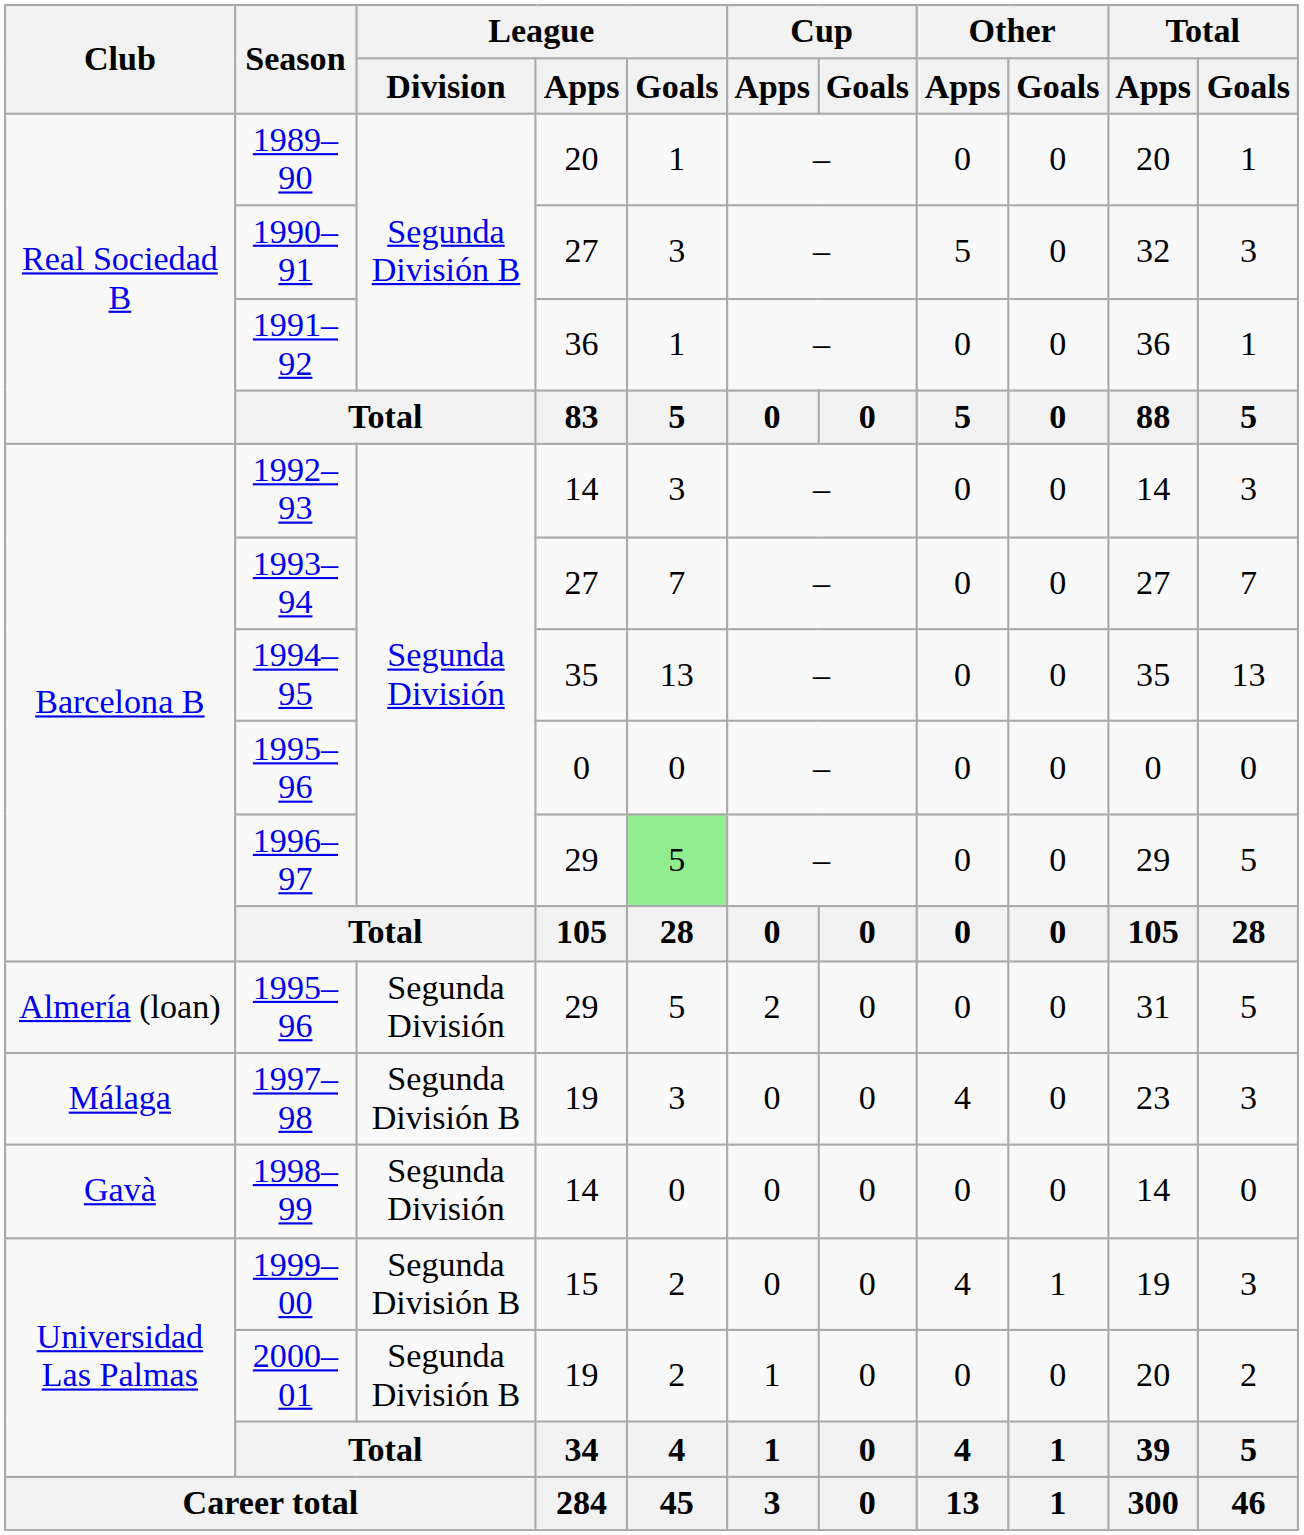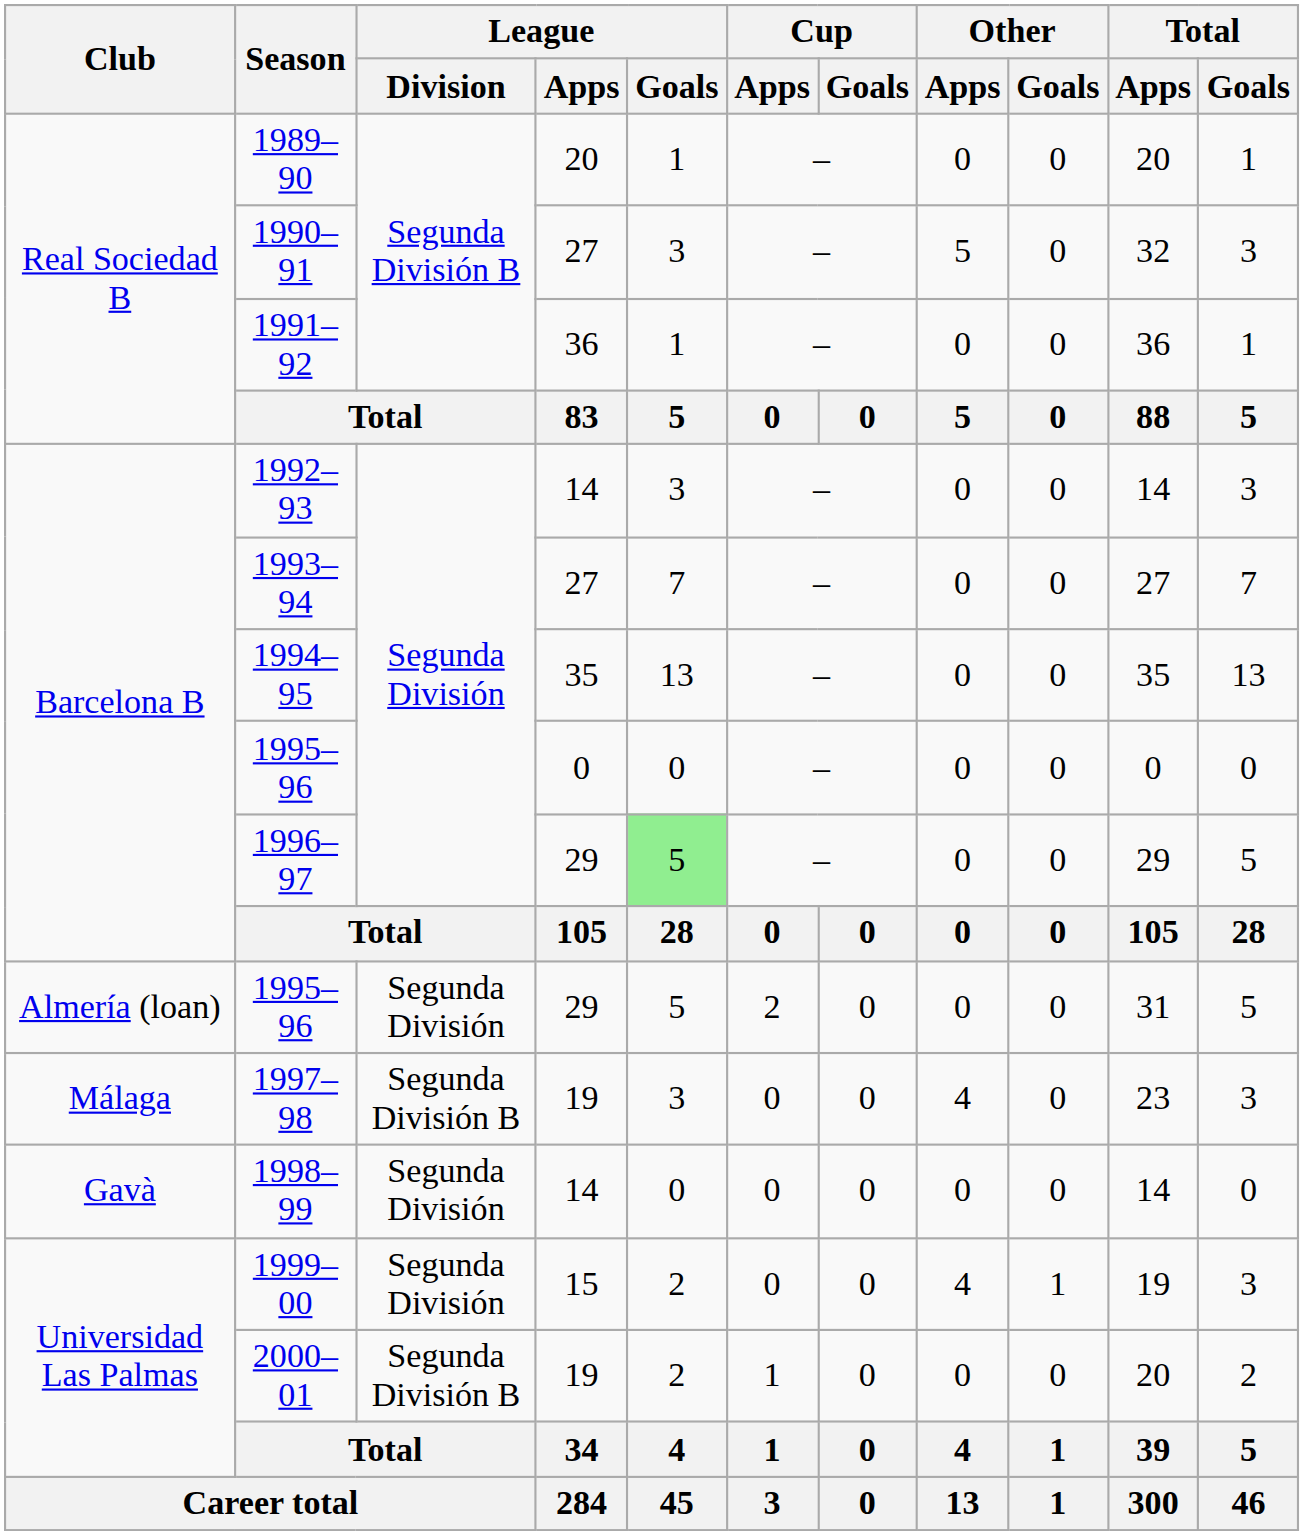1999–00 | League / Division: Segunda División B -> Segunda División
